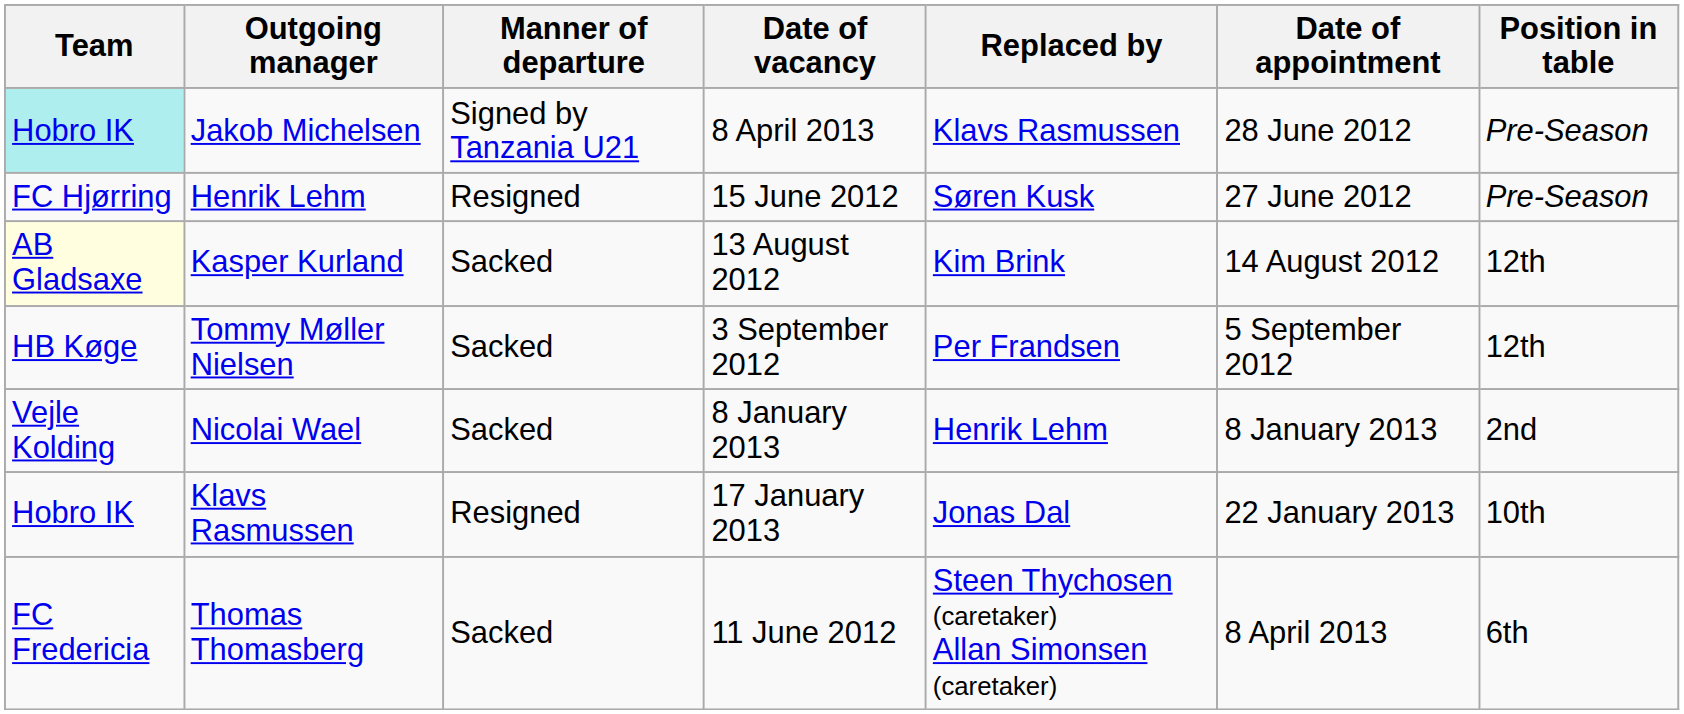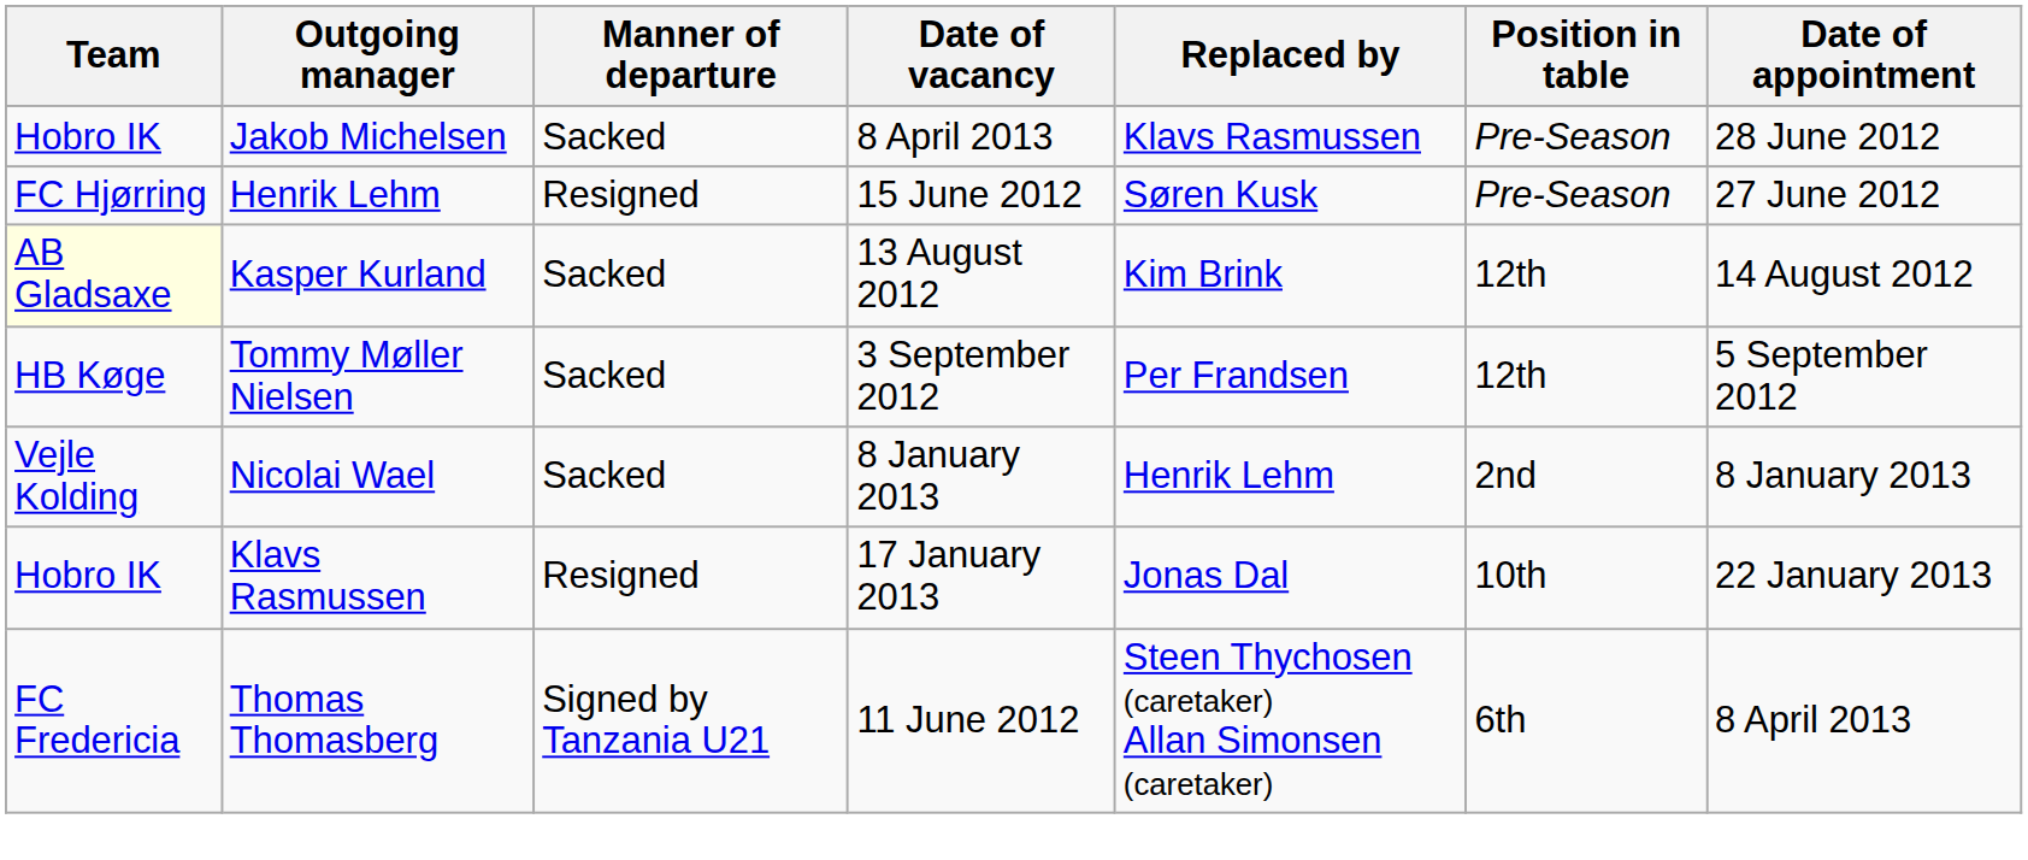columns swapped: Date of appointment <-> Position in table
Jakob Michelsen | Team: paleturquoise background -> no background
Jakob Michelsen | Manner of departure: Signed by Tanzania U21 -> Sacked
Thomas Thomasberg | Manner of departure: Sacked -> Signed by Tanzania U21
